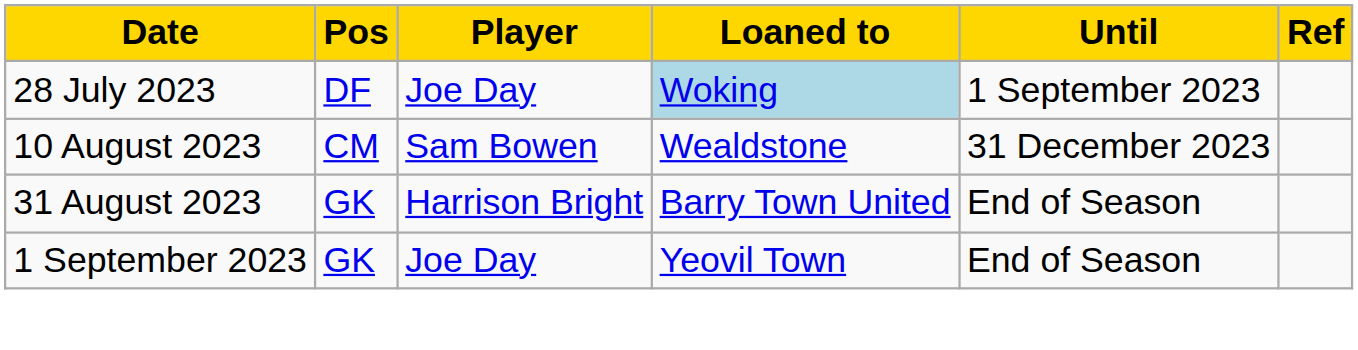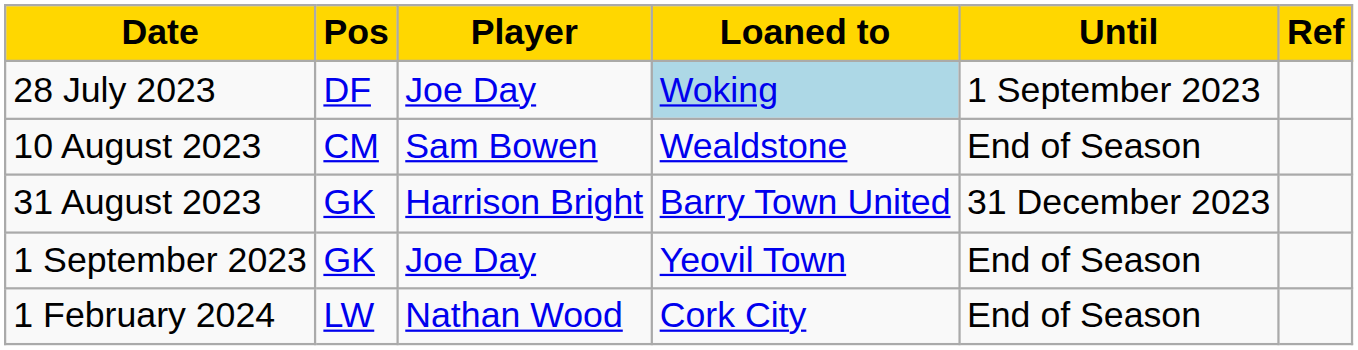10 August 2023 | Until: 31 December 2023 -> End of Season
31 August 2023 | Until: End of Season -> 31 December 2023
+ row: 1 February 2024 | LW | Nathan Wood | Cork City | End of Season
